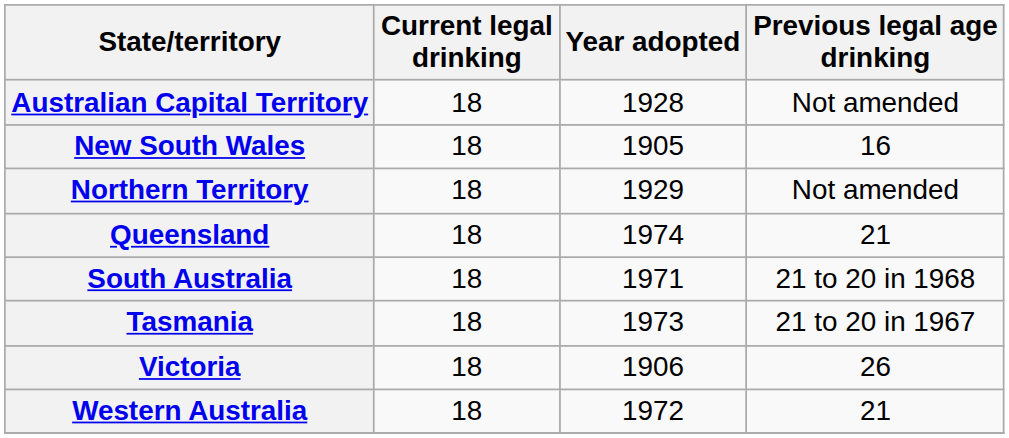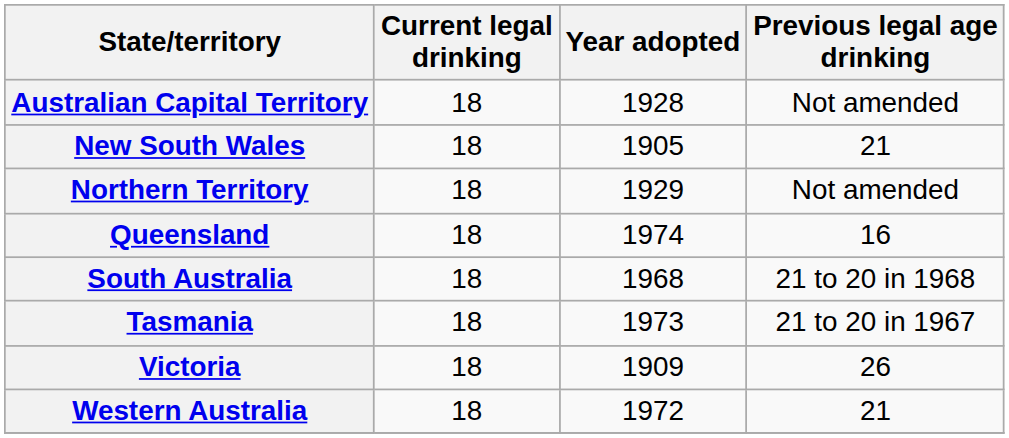New South Wales | Previous legal age drinking: 16 -> 21
Queensland | Previous legal age drinking: 21 -> 16
South Australia | Year adopted: 1971 -> 1968
Victoria | Year adopted: 1906 -> 1909
